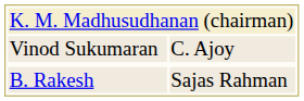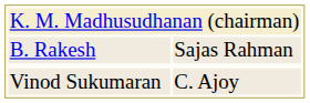rows swapped: B. Rakesh <-> Vinod Sukumaran
